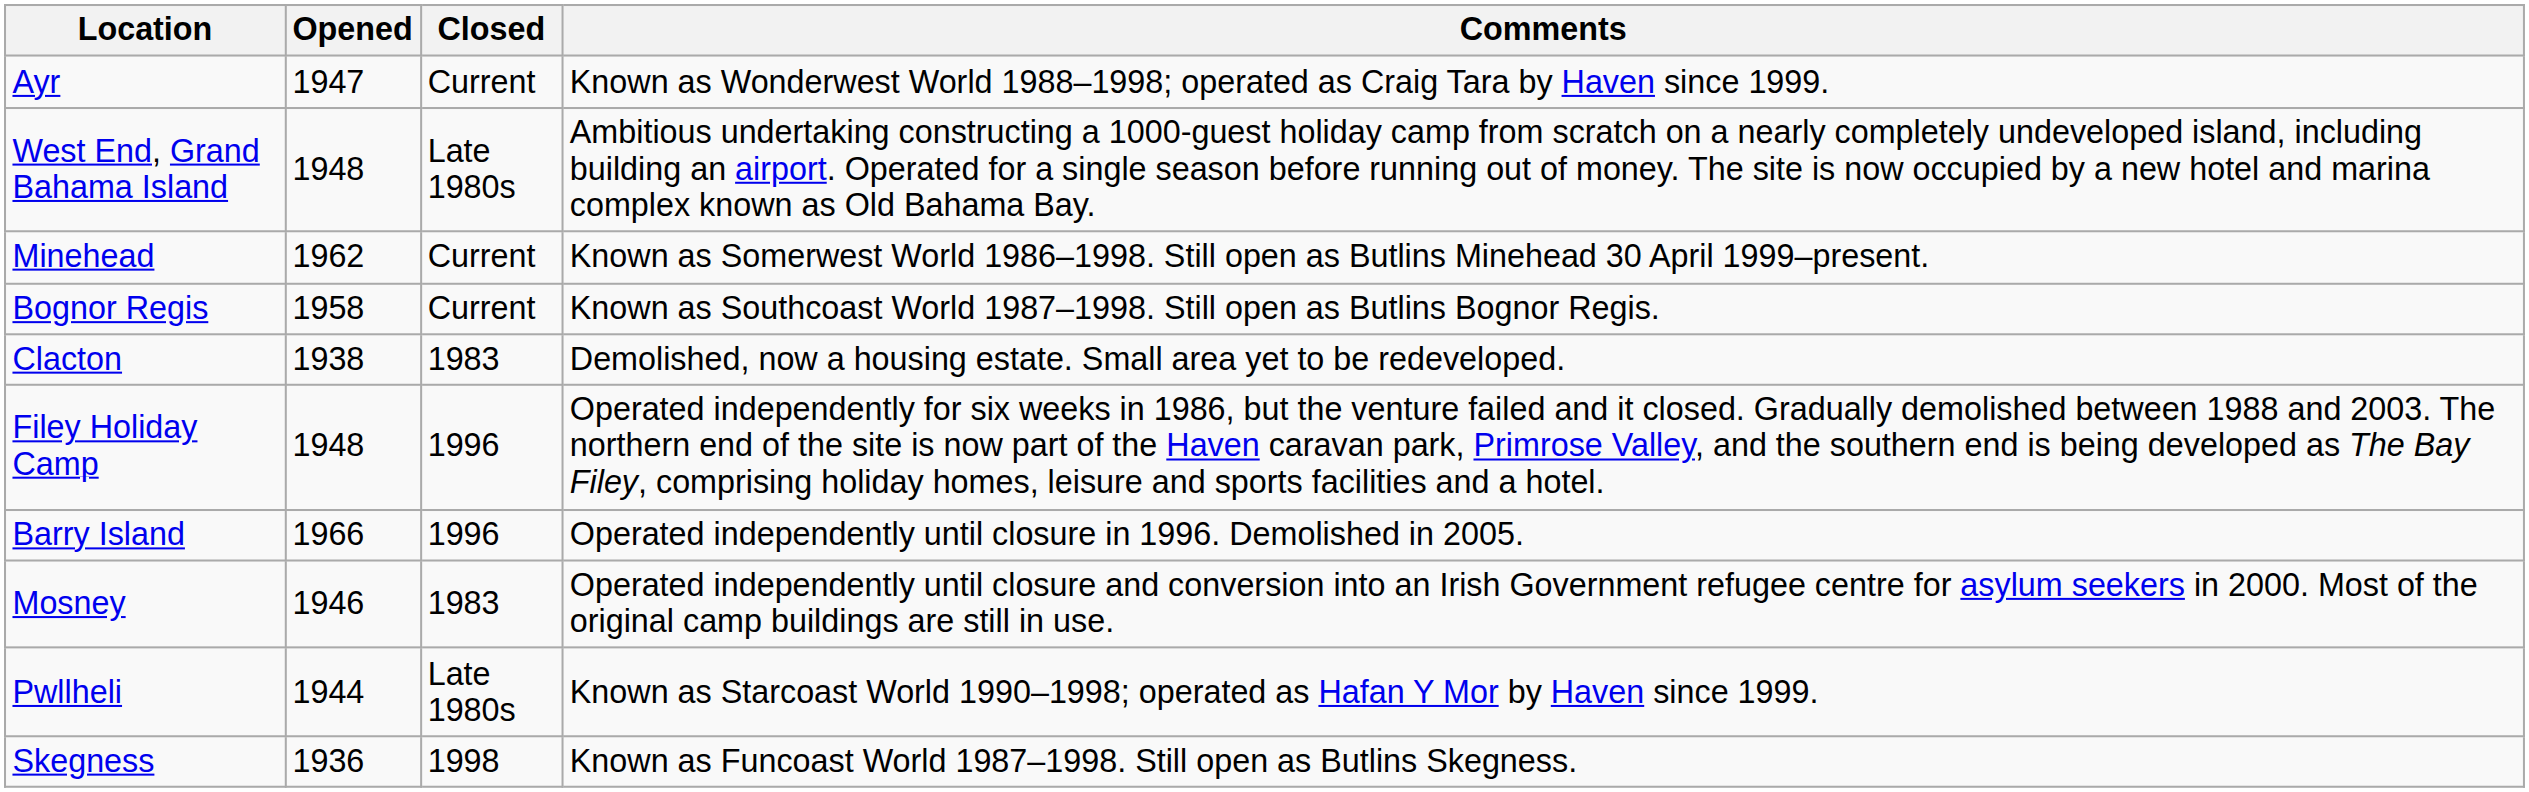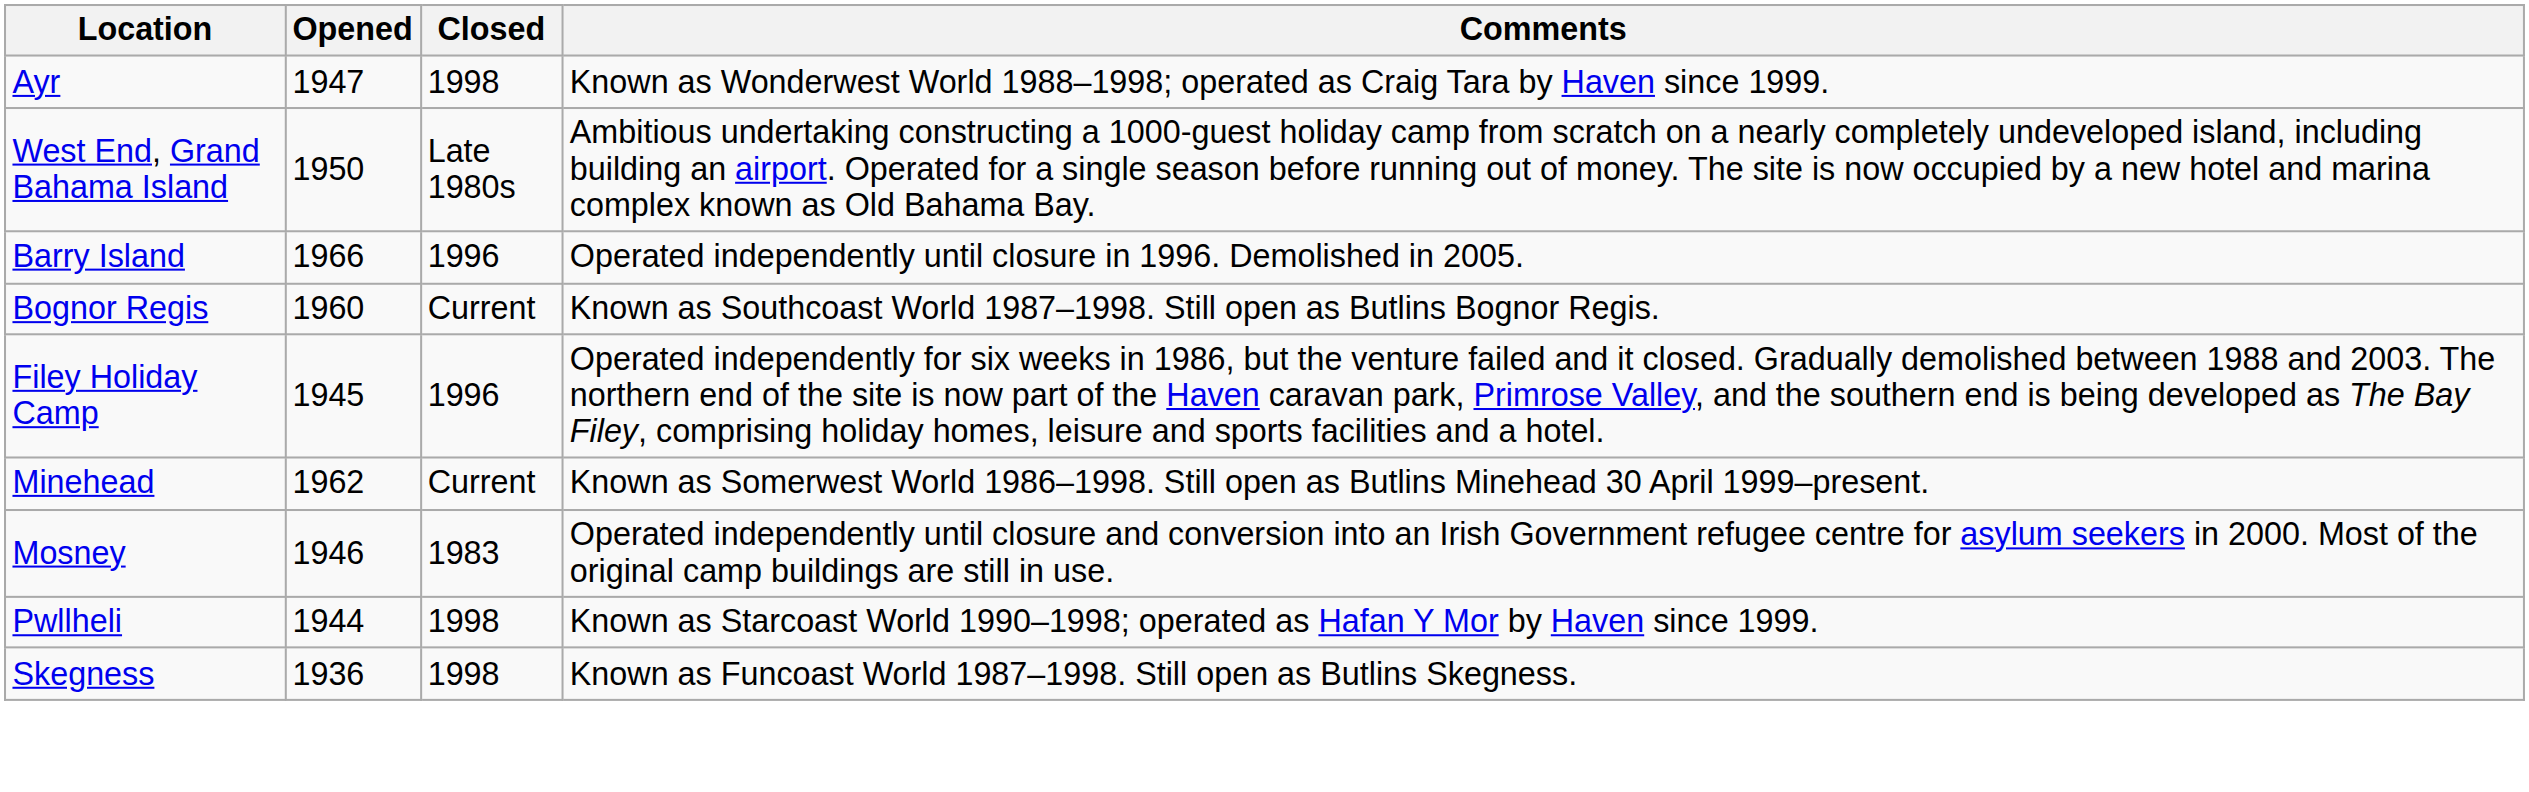Ayr | Closed: Current -> 1998
West End, Grand Bahama Island | Opened: 1948 -> 1950
rows swapped: Barry Island <-> Minehead
Bognor Regis | Opened: 1958 -> 1960
- row: Clacton | 1938 | 1983 | Demolished, now a housing estate. Small area yet to be redeveloped.
Filey Holiday Camp | Opened: 1948 -> 1945
Pwllheli | Closed: Late 1980s -> 1998
